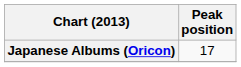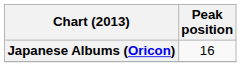Japanese Albums (Oricon) | Peak position: 17 -> 16
